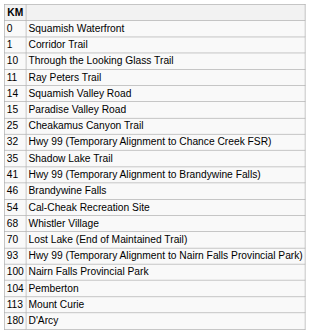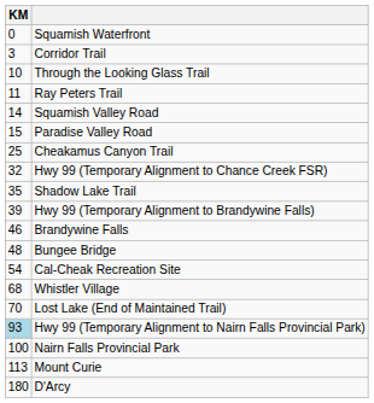Corridor Trail | KM: 1 -> 3
Hwy 99 (Temporary Alignment to Brandywine Falls) | KM: 41 -> 39
+ row: 48 | Bungee Bridge
Hwy 99 (Temporary Alignment to Nairn Falls Provincial Park) | KM: no background -> lightblue background
- row: 104 | Pemberton
